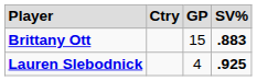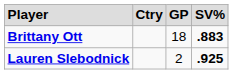Brittany Ott | column 3: 15 -> 18
Lauren Slebodnick | column 3: 4 -> 2
